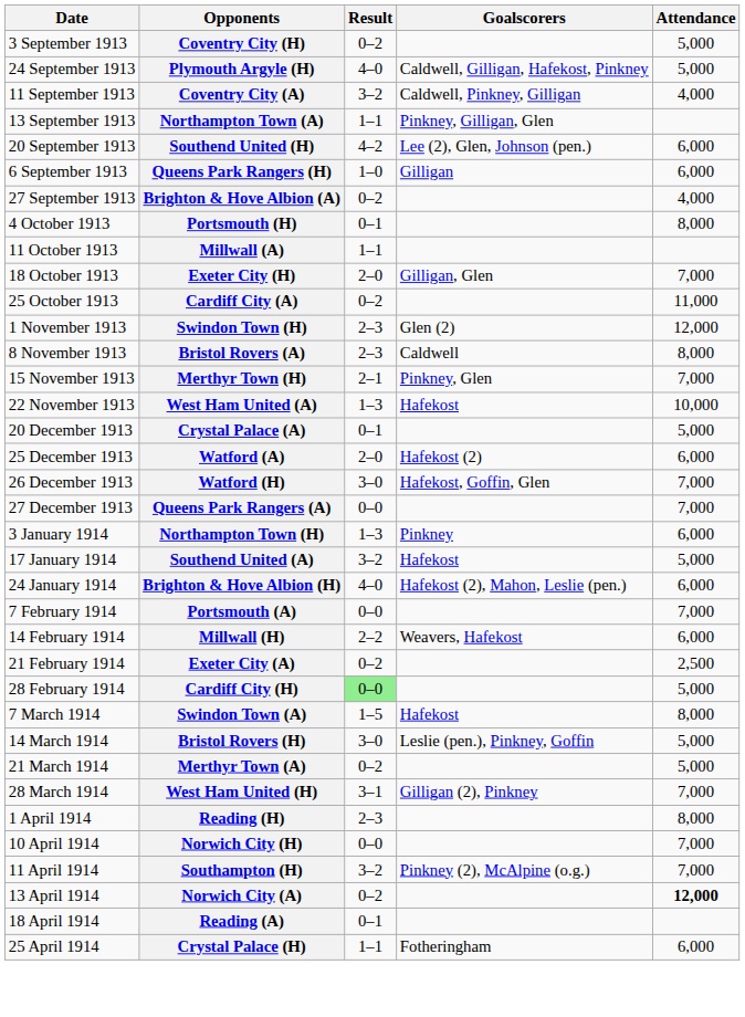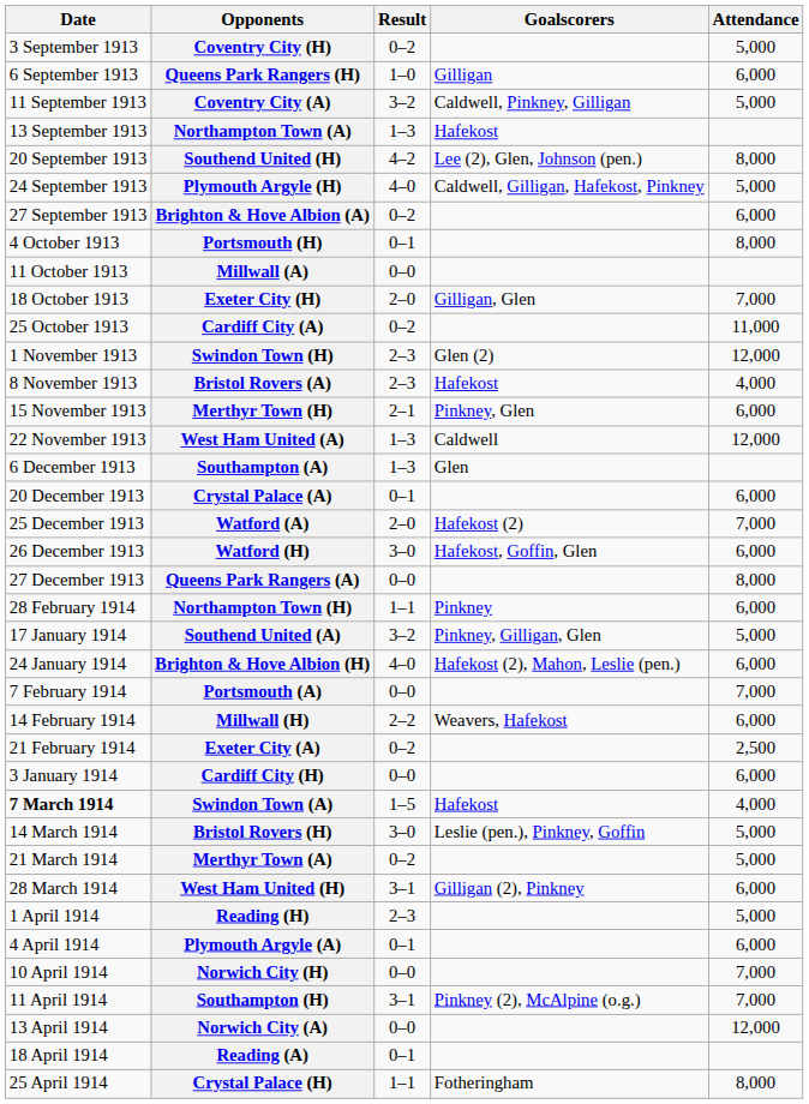rows swapped: Queens Park Rangers (H) <-> Plymouth Argyle (H)
Coventry City (A) | Attendance: 4,000 -> 5,000
Northampton Town (A) | Result: 1–1 -> 1–3
Northampton Town (A) | Goalscorers: Pinkney, Gilligan, Glen -> Hafekost
Southend United (H) | Attendance: 6,000 -> 8,000
Brighton & Hove Albion (A) | Attendance: 4,000 -> 6,000
Millwall (A) | Result: 1–1 -> 0–0
Bristol Rovers (A) | Goalscorers: Caldwell -> Hafekost
Bristol Rovers (A) | Attendance: 8,000 -> 4,000
Merthyr Town (H) | Attendance: 7,000 -> 6,000
West Ham United (A) | Goalscorers: Hafekost -> Caldwell
West Ham United (A) | Attendance: 10,000 -> 12,000
+ row: 6 December 1913 | Southampton (A) | 1–3 | Glen
Crystal Palace (A) | Attendance: 5,000 -> 6,000
Watford (A) | Attendance: 6,000 -> 7,000
Watford (H) | Attendance: 7,000 -> 6,000
Queens Park Rangers (A) | Attendance: 7,000 -> 8,000
Northampton Town (H) | Date: 3 January 1914 -> 28 February 1914
Northampton Town (H) | Result: 1–3 -> 1–1
Southend United (A) | Goalscorers: Hafekost -> Pinkney, Gilligan, Glen
Cardiff City (H) | Date: 28 February 1914 -> 3 January 1914
Cardiff City (H) | Result: lightgreen background -> no background
Cardiff City (H) | Attendance: 5,000 -> 6,000
Swindon Town (A) | Date: normal -> bold
Swindon Town (A) | Attendance: 8,000 -> 4,000
West Ham United (H) | Attendance: 7,000 -> 6,000
Reading (H) | Attendance: 8,000 -> 5,000
+ row: 4 April 1914 | Plymouth Argyle (A) | 0–1 | 6,000
Southampton (H) | Result: 3–2 -> 3–1
Norwich City (A) | Result: 0–2 -> 0–0
Norwich City (A) | Attendance: bold -> normal
Crystal Palace (H) | Attendance: 6,000 -> 8,000
